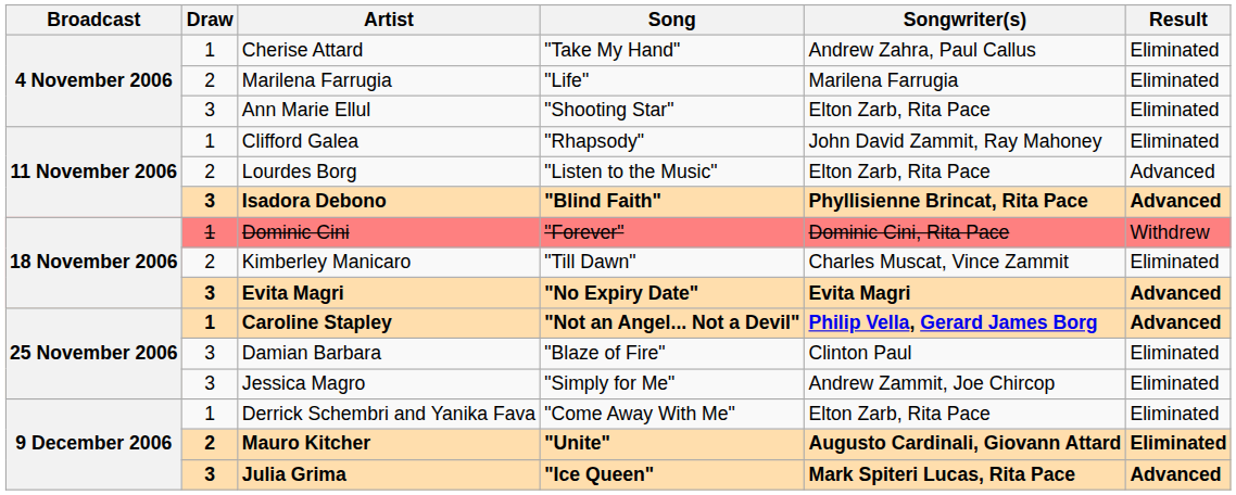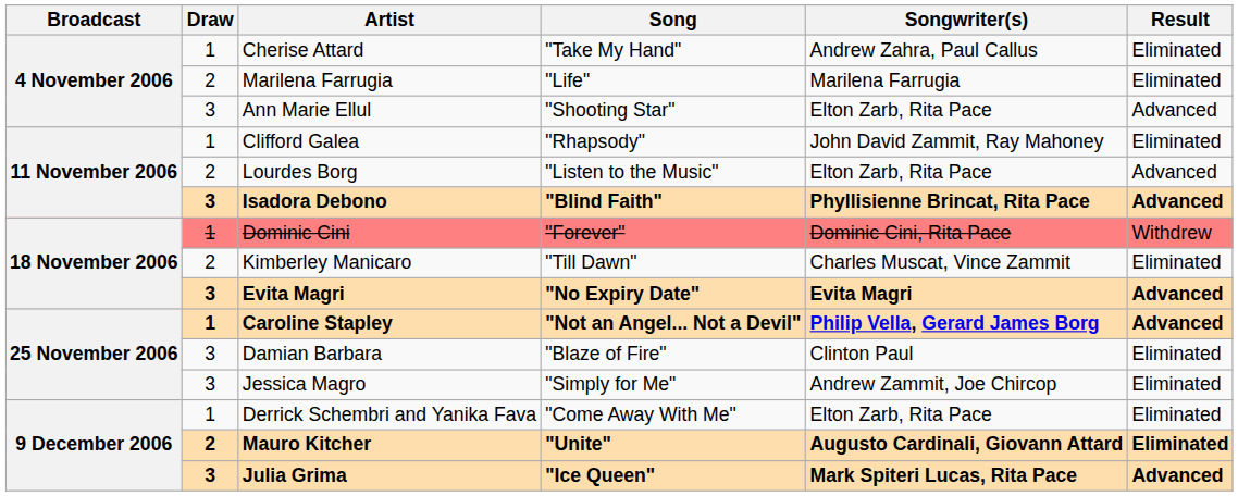Ann Marie Ellul | Result: Eliminated -> Advanced
